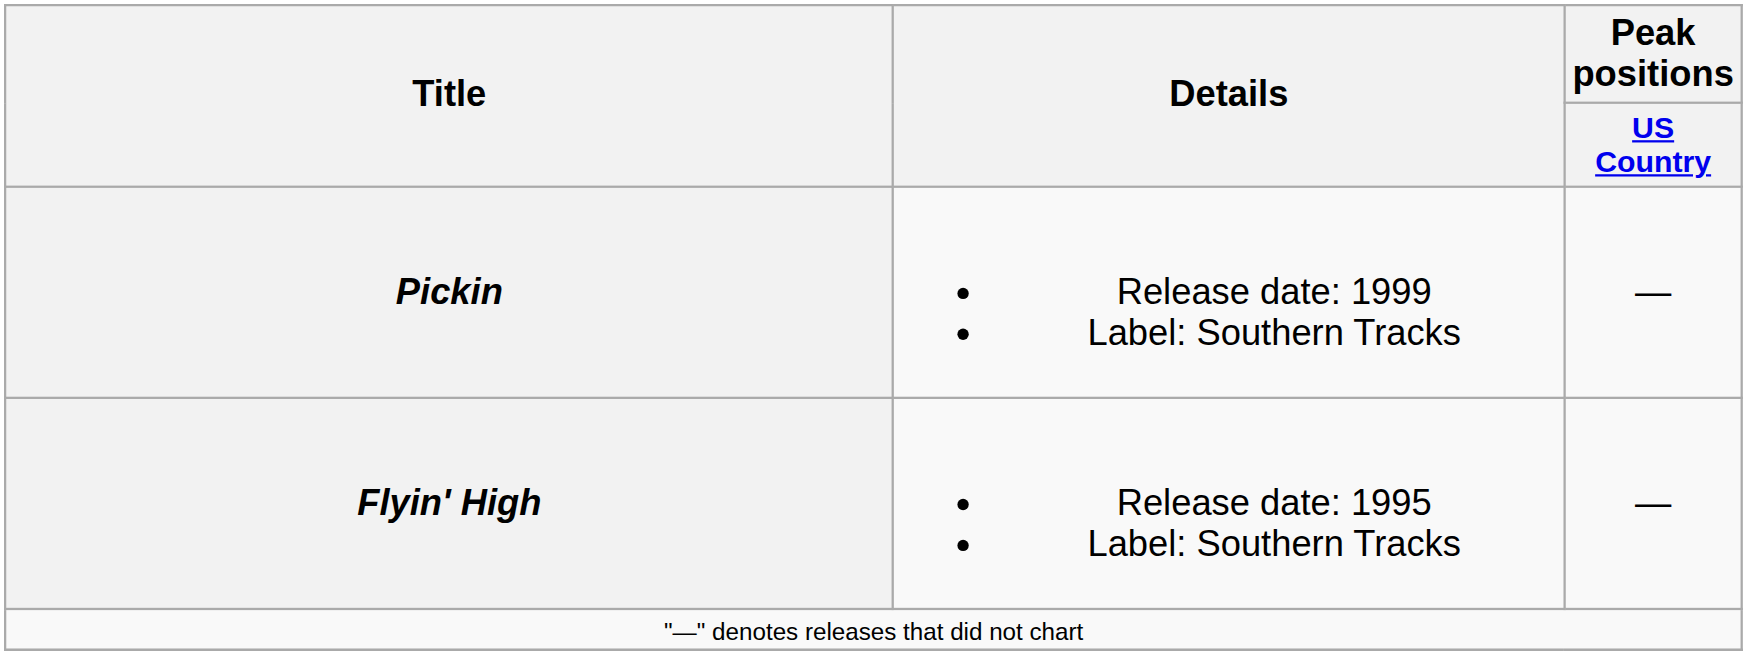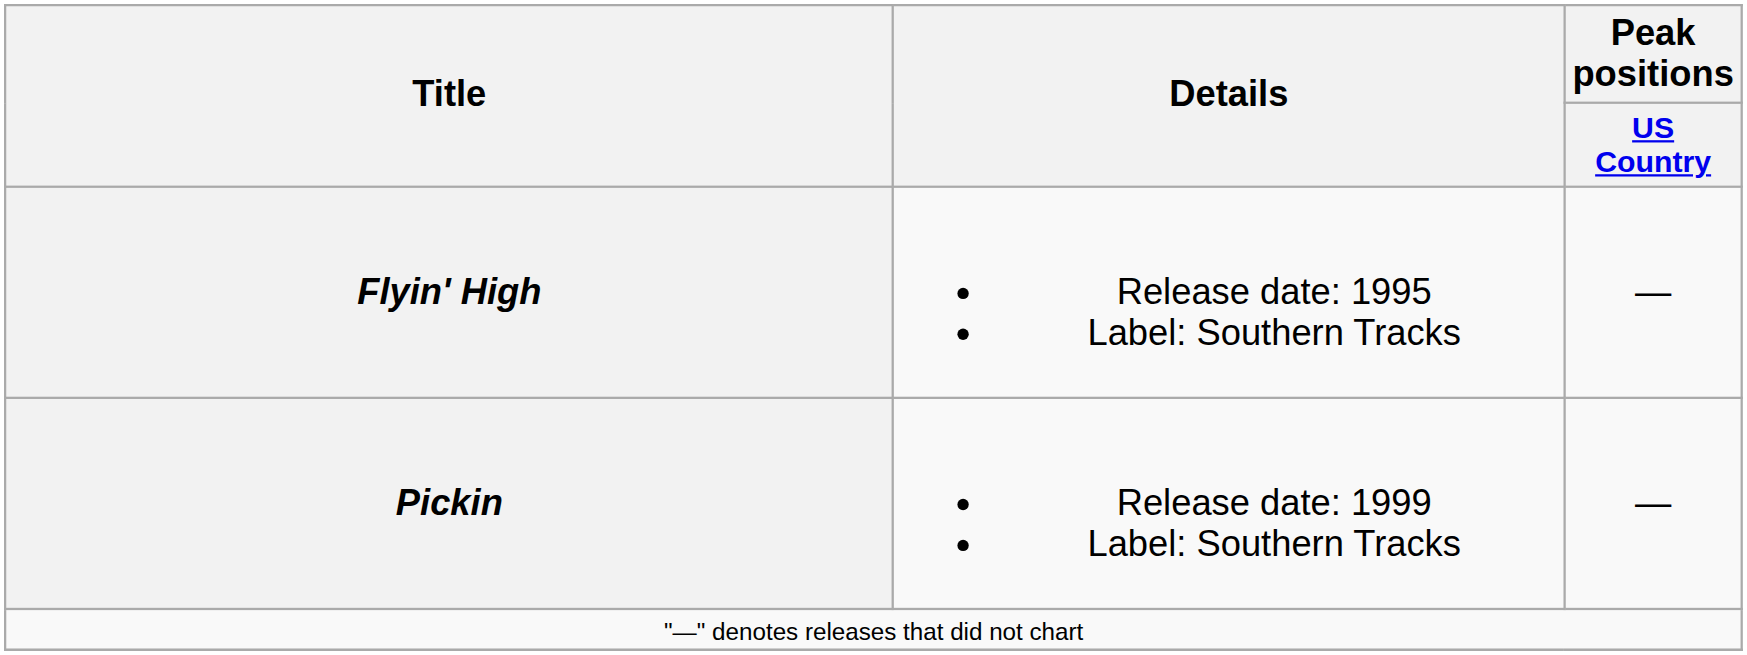rows swapped: Flyin' High <-> Pickin
